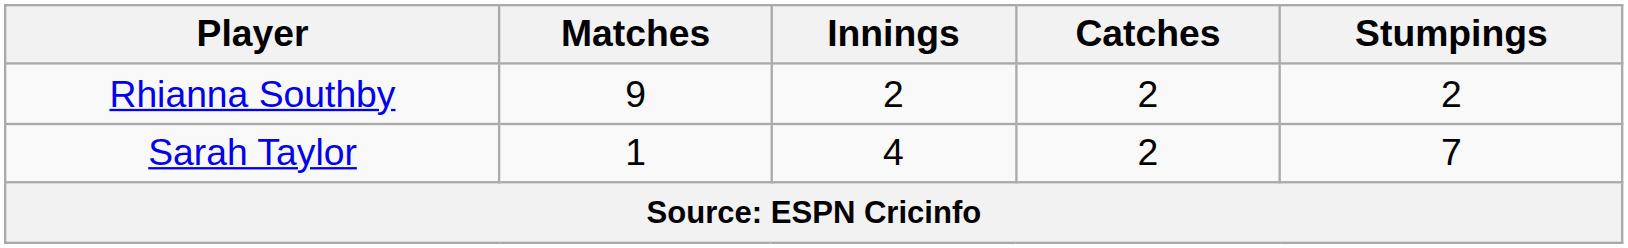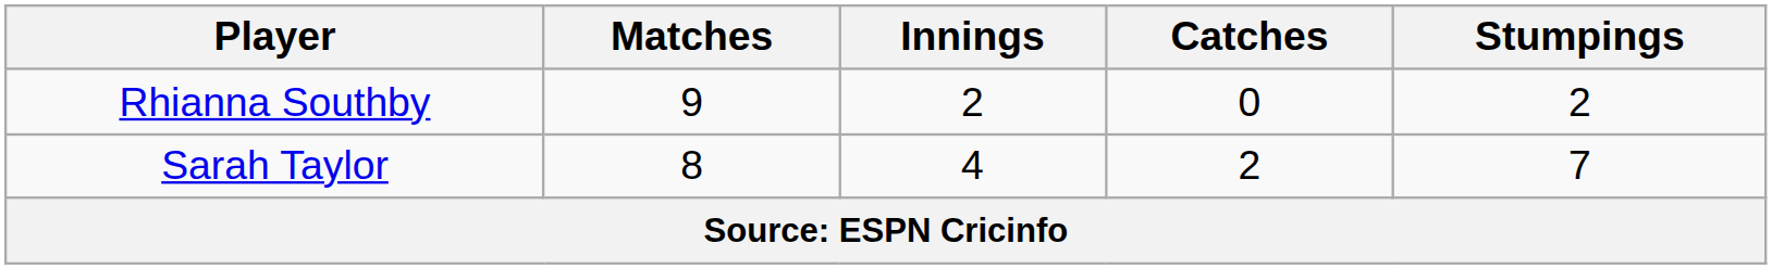Rhianna Southby | Catches: 2 -> 0
Sarah Taylor | Matches: 1 -> 8
